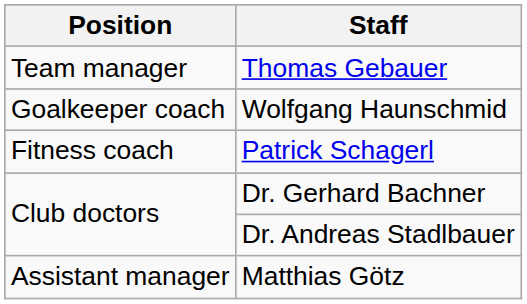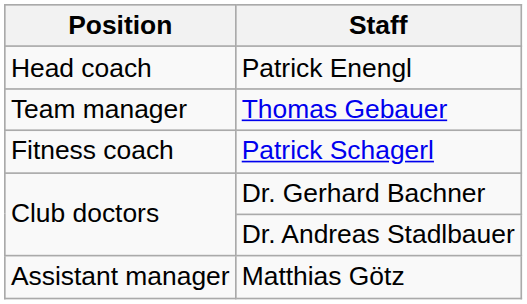+ row: Head coach | Patrick Enengl
- row: Goalkeeper coach | Wolfgang Haunschmid
